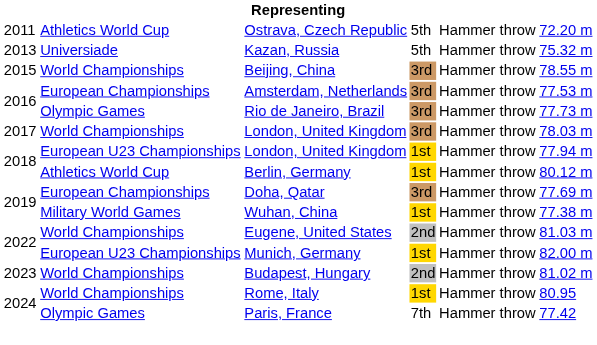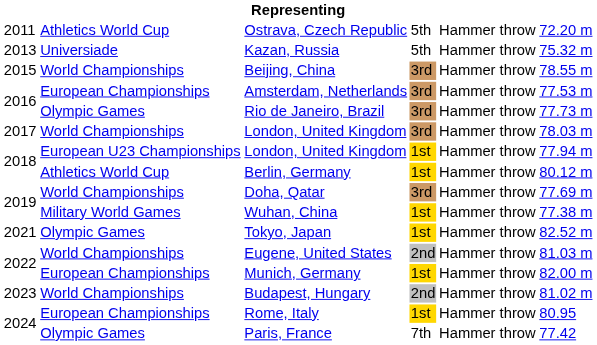Doha, Qatar | column 2: European Championships -> World Championships
+ row: 2021 | Olympic Games | Tokyo, Japan | 1st | Hammer throw | 82.52 m
Munich, Germany | column 2: European U23 Championships -> European Championships
Rome, Italy | column 2: World Championships -> European Championships
